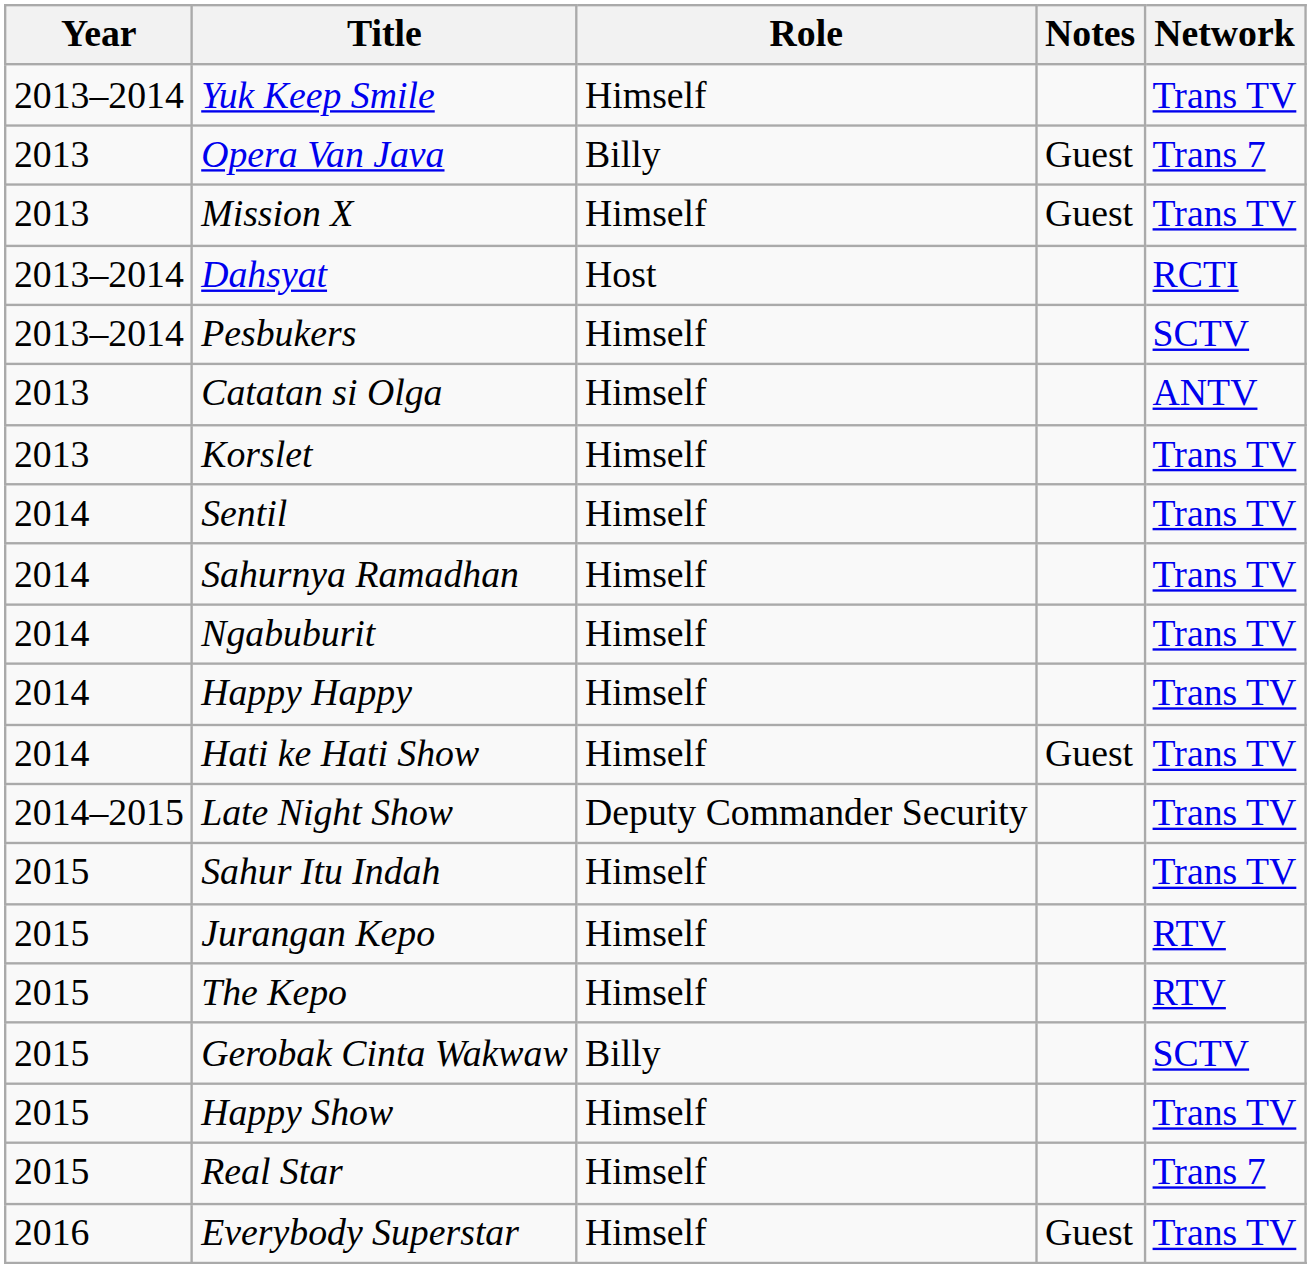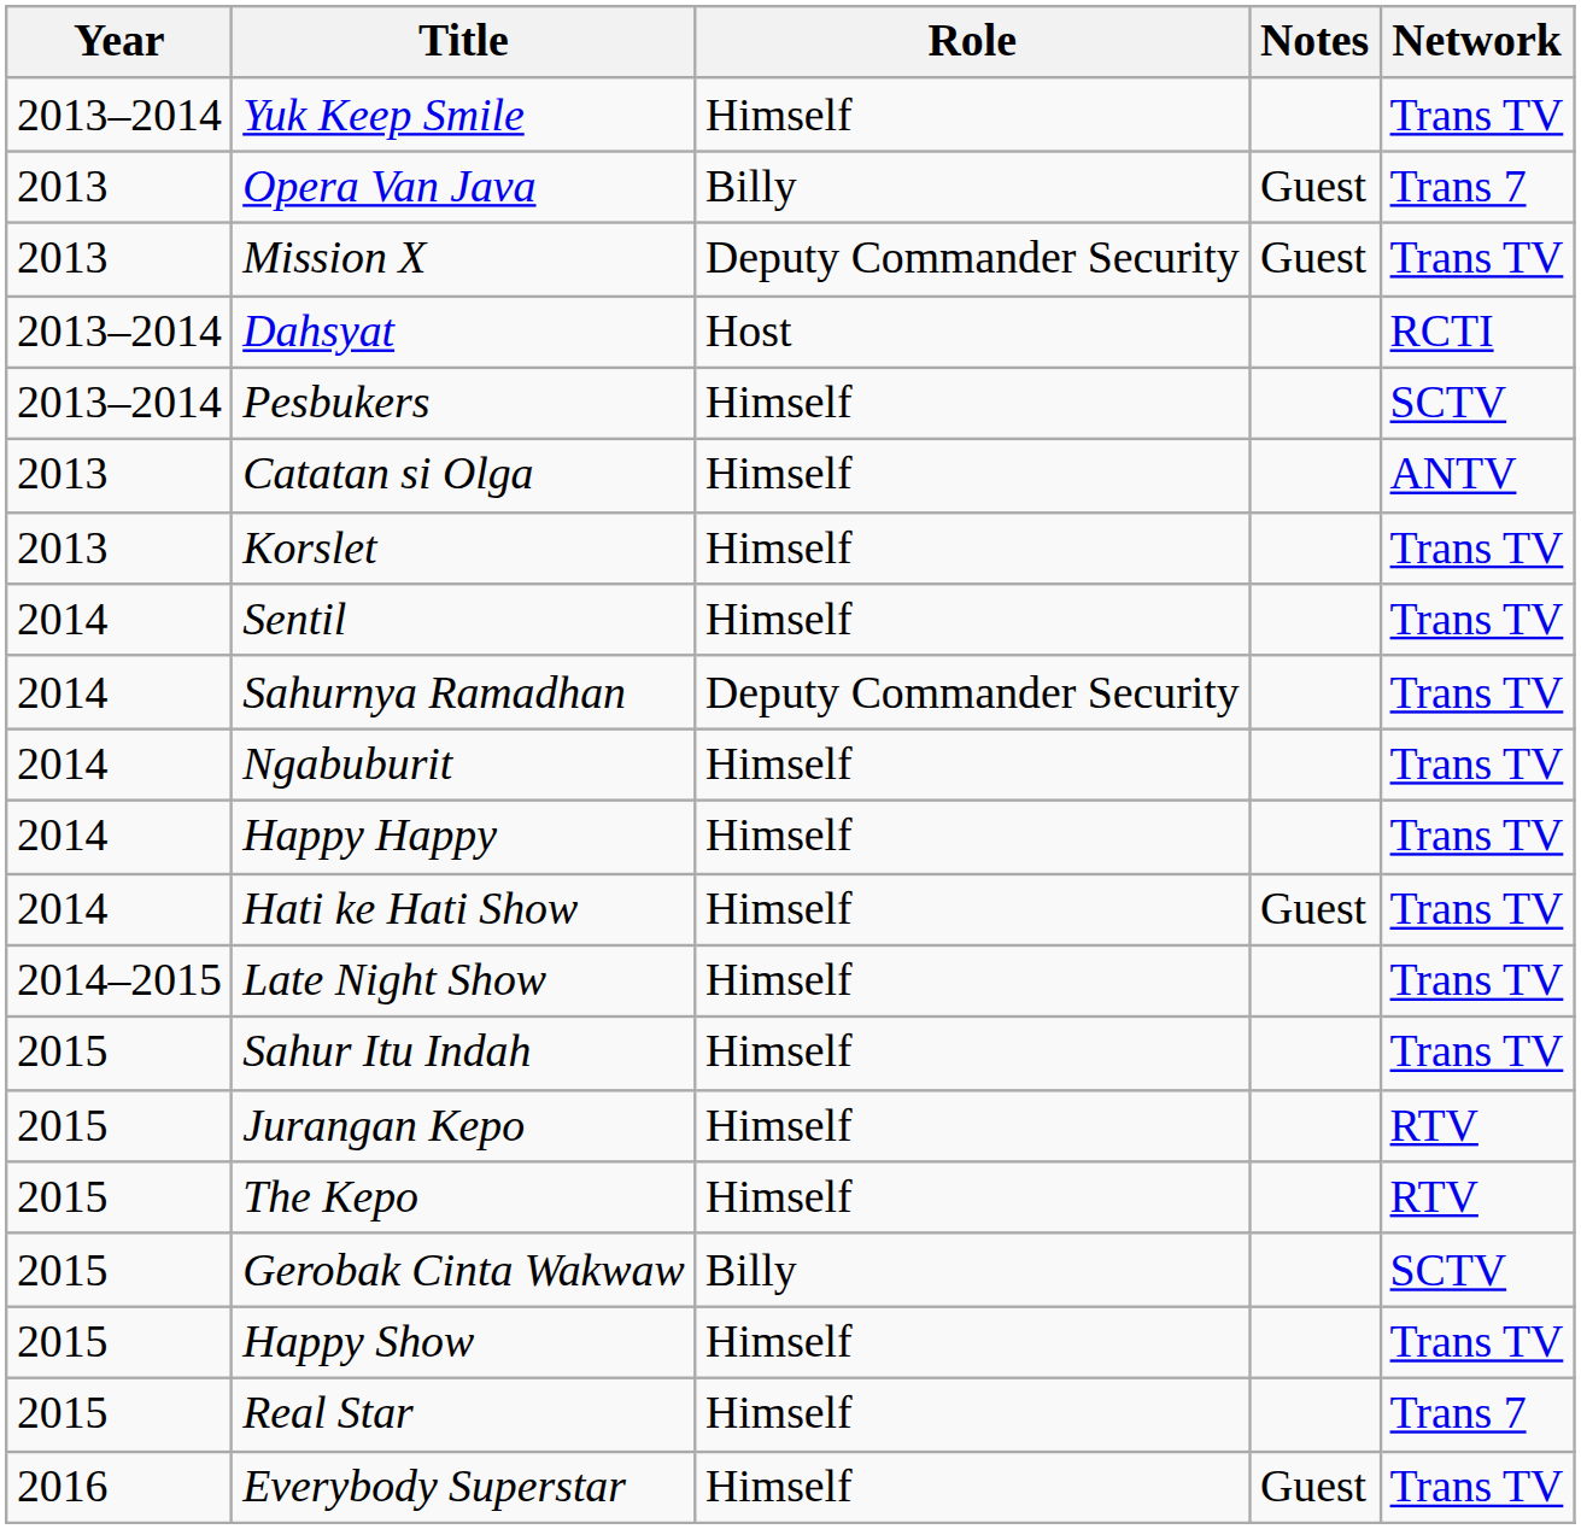Mission X | Role: Himself -> Deputy Commander Security
Sahurnya Ramadhan | Role: Himself -> Deputy Commander Security
Late Night Show | Role: Deputy Commander Security -> Himself
